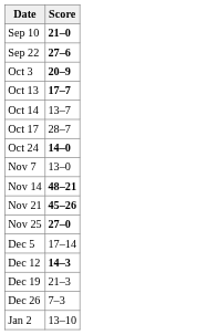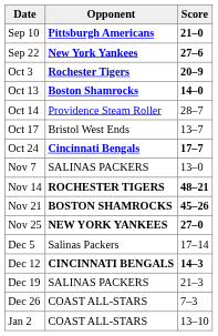+ column: Opponent | Pittsburgh Americans | New York Yankees | Rochester Tigers | Boston Shamrocks | Providence Steam Roller | Bristol West Ends | Cincinnati Bengals | SALINAS PACKERS | ROCHESTER TIGERS | BOSTON SHAMROCKS | NEW YORK YANKEES | Salinas Packers | CINCINNATI BENGALS | SALINAS PACKERS | COAST ALL-STARS | COAST ALL-STARS
Oct 13 | Score: 17–7 -> 14–0
Oct 14 | Score: 13–7 -> 28–7
Oct 17 | Score: 28–7 -> 13–7
Oct 24 | Score: 14–0 -> 17–7
